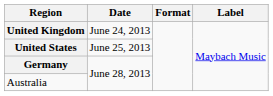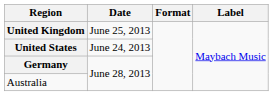United Kingdom | Date: June 24, 2013 -> June 25, 2013
United States | Date: June 25, 2013 -> June 24, 2013
